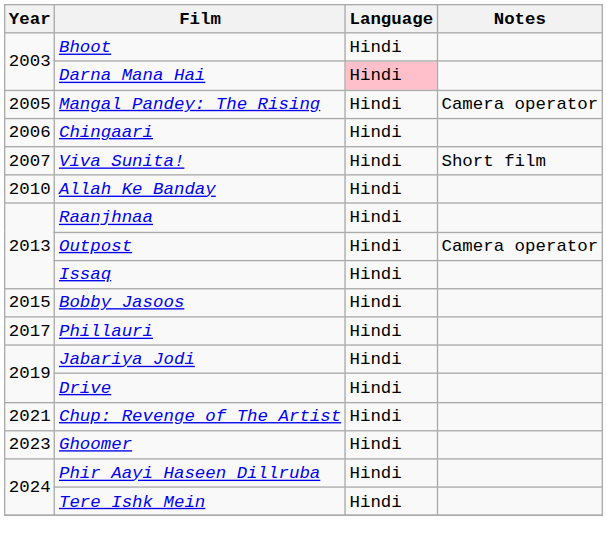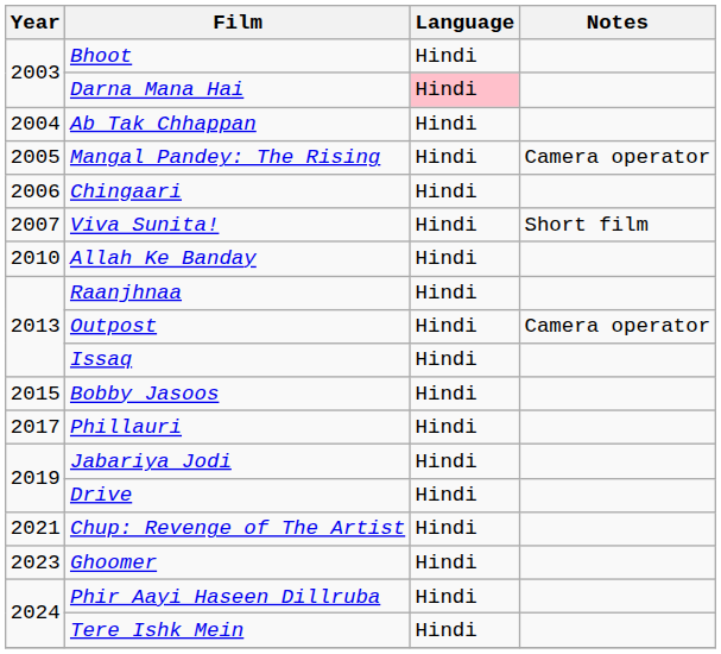+ row: 2004 | Ab Tak Chhappan | Hindi
